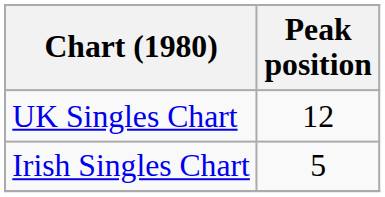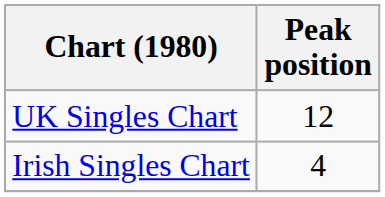Irish Singles Chart | Peak position: 5 -> 4
